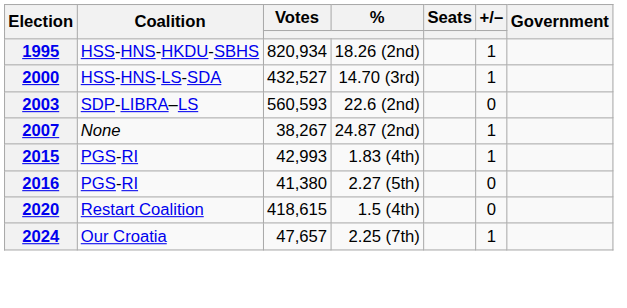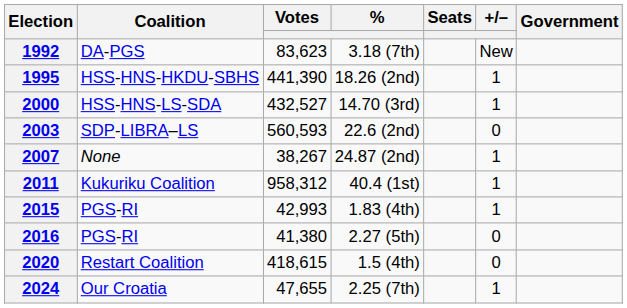+ row: 1992 | DA-PGS | 83,623 | 3.18 (7th) | New
1995 | Votes: 820,934 -> 441,390
+ row: 2011 | Kukuriku Coalition | 958,312 | 40.4 (1st) | 1
2024 | Votes: 47,657 -> 47,655
